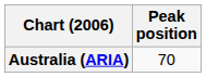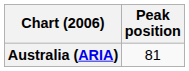Australia (ARIA) | Peak position: 70 -> 81
